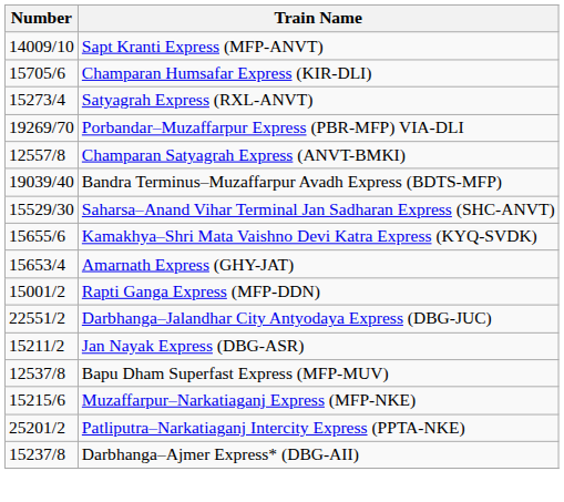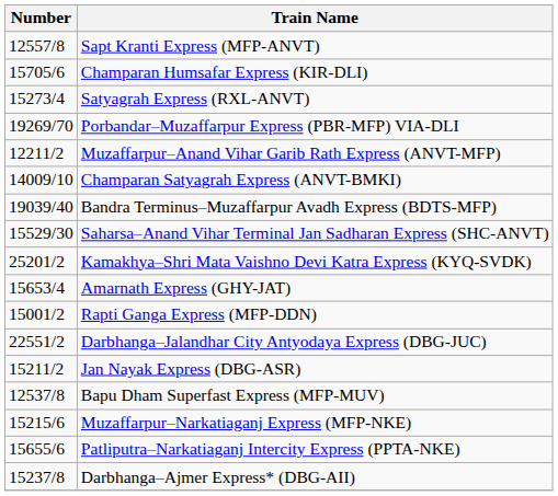Sapt Kranti Express (MFP-ANVT) | Number: 14009/10 -> 12557/8
+ row: 12211/2 | Muzaffarpur–Anand Vihar Garib Rath Express (ANVT-MFP)
Champaran Satyagrah Express (ANVT-BMKI) | Number: 12557/8 -> 14009/10
Kamakhya–Shri Mata Vaishno Devi Katra Express (KYQ-SVDK) | Number: 15655/6 -> 25201/2
Patliputra–Narkatiaganj Intercity Express (PPTA-NKE) | Number: 25201/2 -> 15655/6
